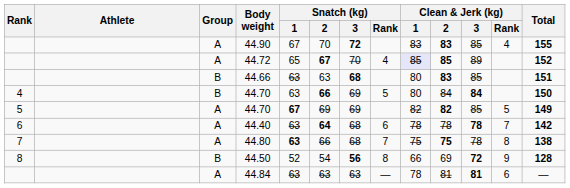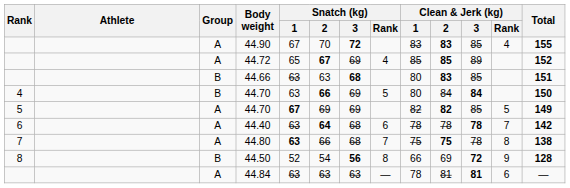44.72 | Snatch (kg) / 3: 70 -> 69
44.72 | Clean & Jerk (kg) / 1: lavender background -> no background
